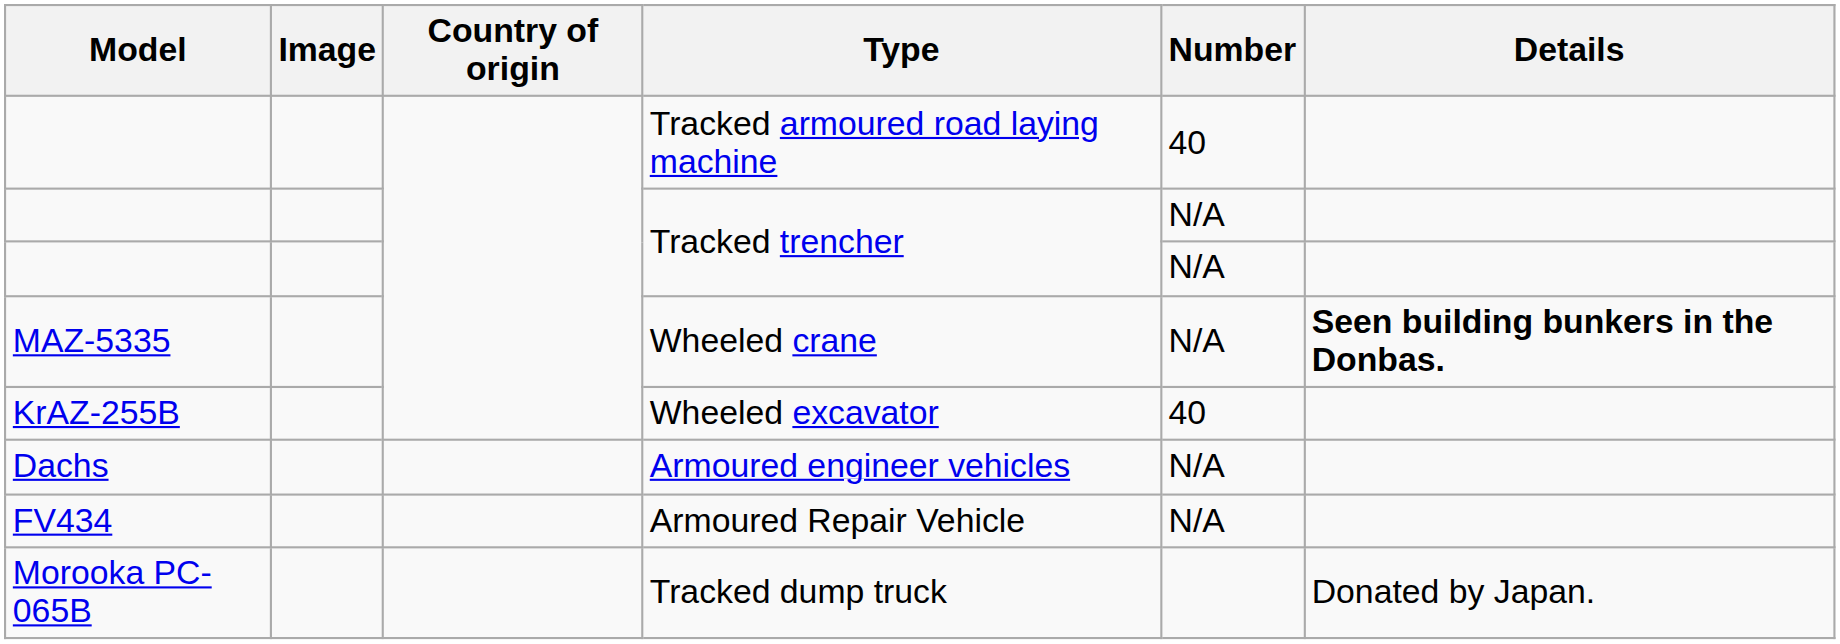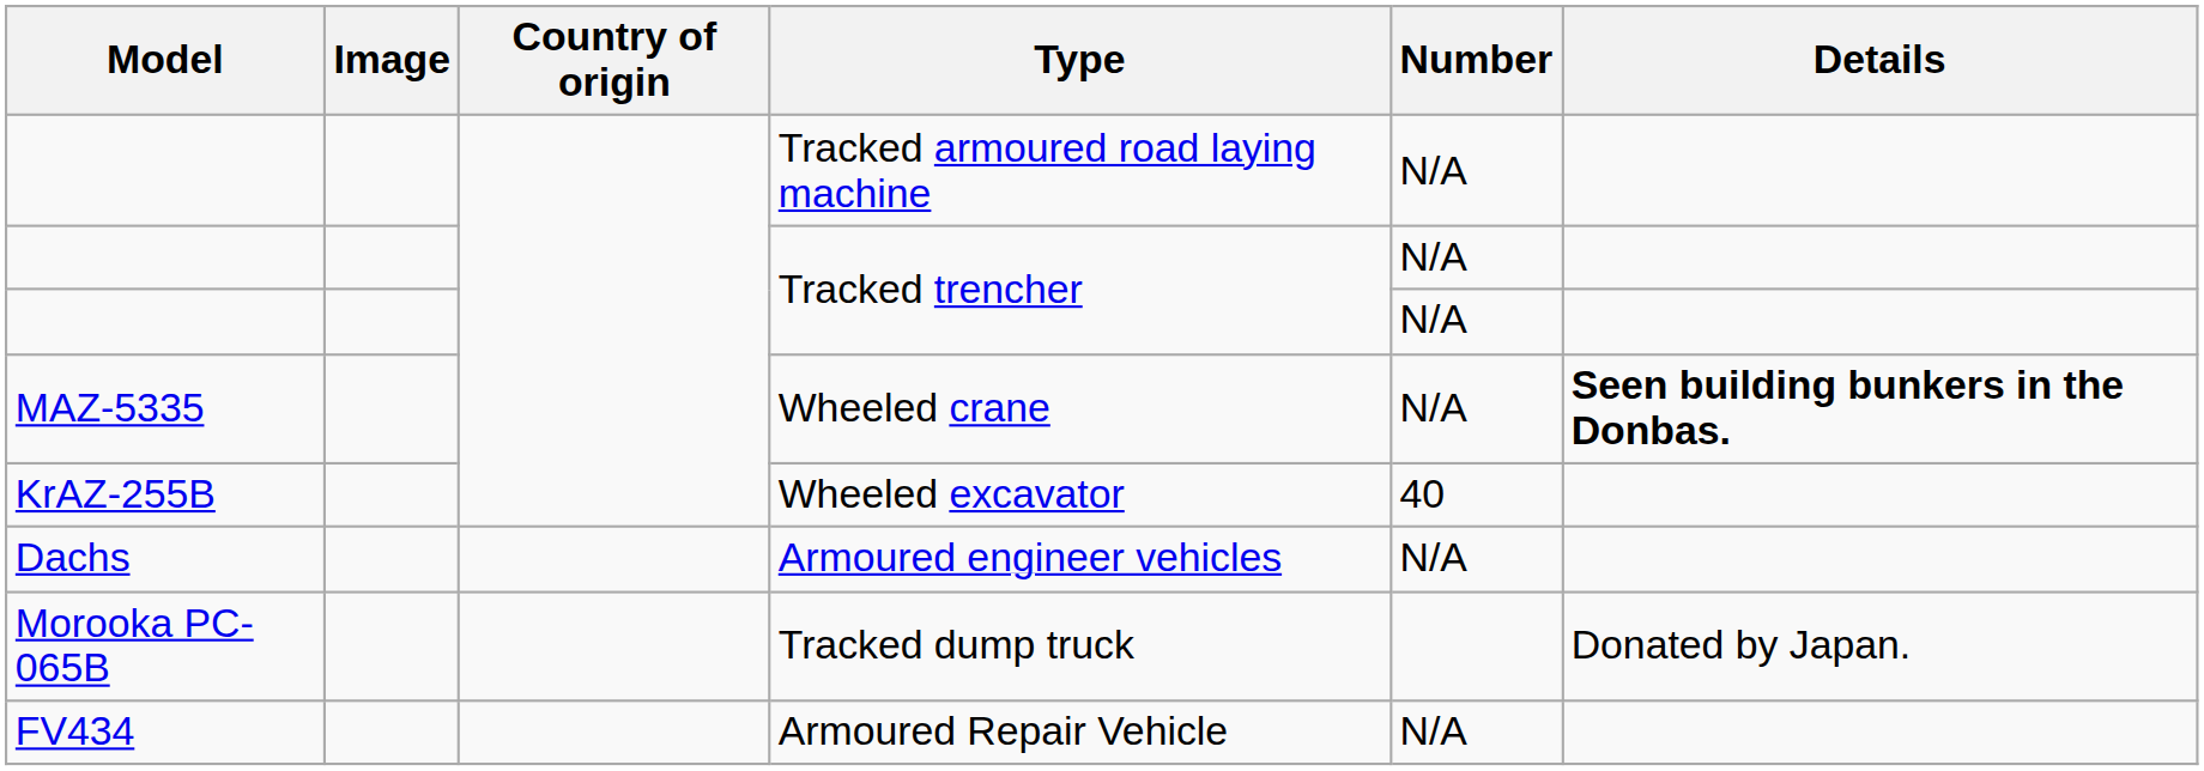Tracked armoured road laying machine | Number: 40 -> N/A
rows swapped: Armoured Repair Vehicle <-> Tracked dump truck
